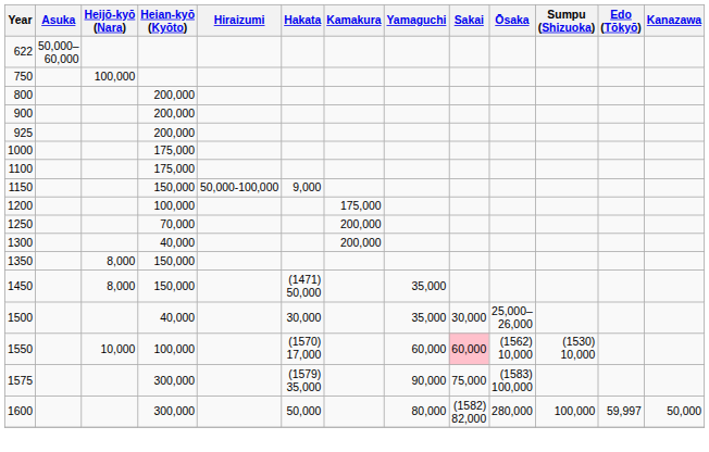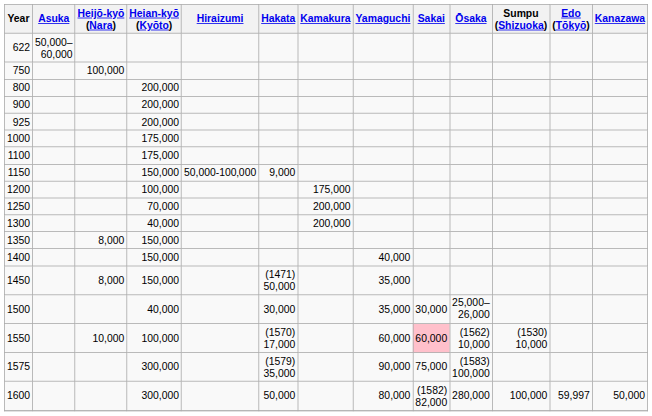+ row: 1400 | 150,000 | 40,000
